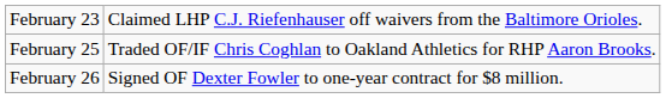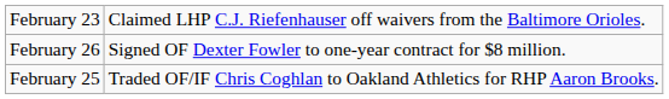rows swapped: February 25 <-> February 26
